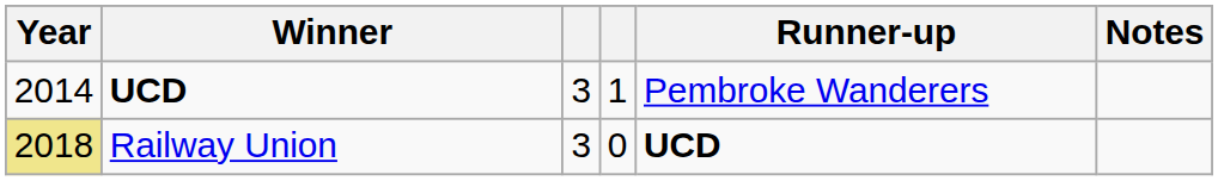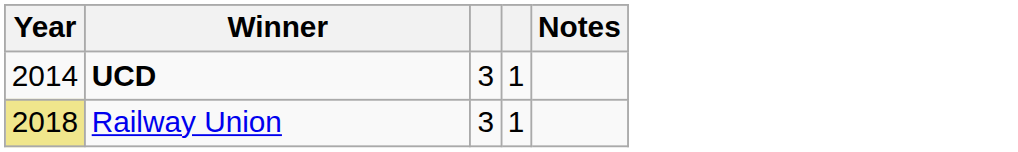- column: Runner-up | Pembroke Wanderers | UCD
Railway Union | column 4: 0 -> 1
